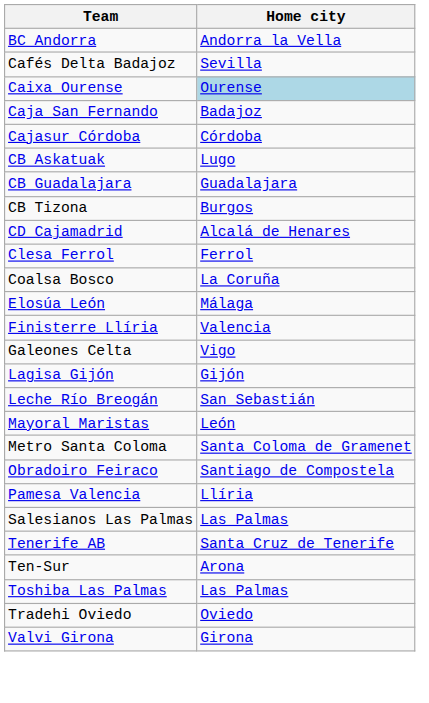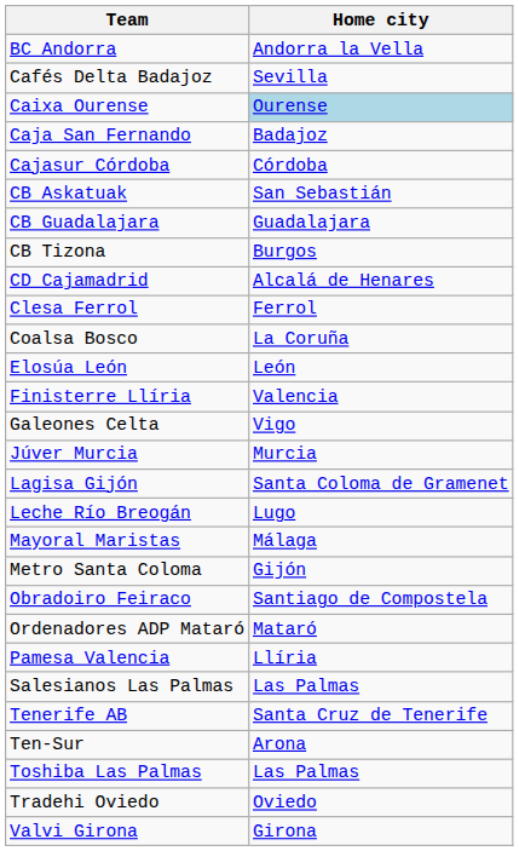CB Askatuak | Home city: Lugo -> San Sebastián
Elosúa León | Home city: Málaga -> León
+ row: Júver Murcia | Murcia
Lagisa Gijón | Home city: Gijón -> Santa Coloma de Gramenet
Leche Río Breogán | Home city: San Sebastián -> Lugo
Mayoral Maristas | Home city: León -> Málaga
Metro Santa Coloma | Home city: Santa Coloma de Gramenet -> Gijón
+ row: Ordenadores ADP Mataró | Mataró
